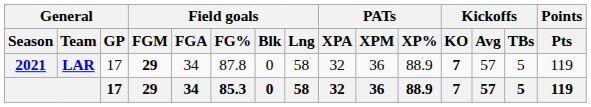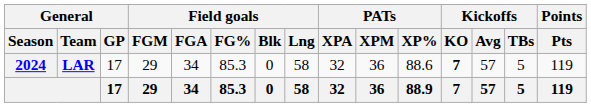LAR | General / Season: 2021 -> 2024
LAR | Field goals / FGM: bold -> normal
LAR | Field goals / FG%: 87.8 -> 85.3
LAR | PATs / XP%: 88.9 -> 88.6
